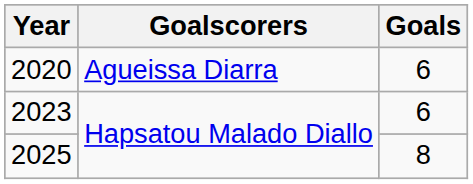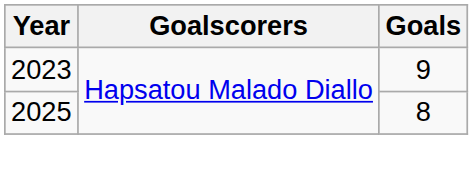- row: 2020 | Agueissa Diarra | 6
2023 | Goals: 6 -> 9
